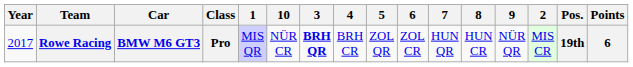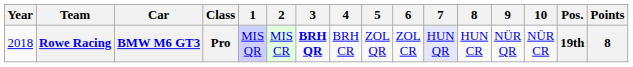columns swapped: 2 <-> 10
Rowe Racing | Year: 2017 -> 2018
Rowe Racing | 7: no background -> lavender background
Rowe Racing | Points: 6 -> 8
